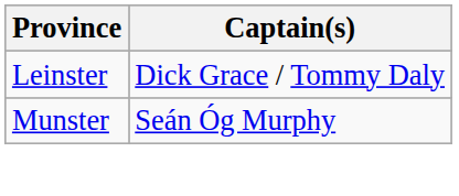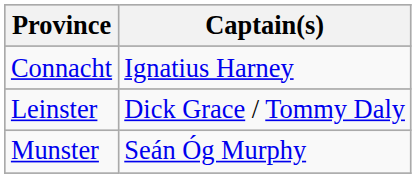+ row: Connacht | Ignatius Harney
